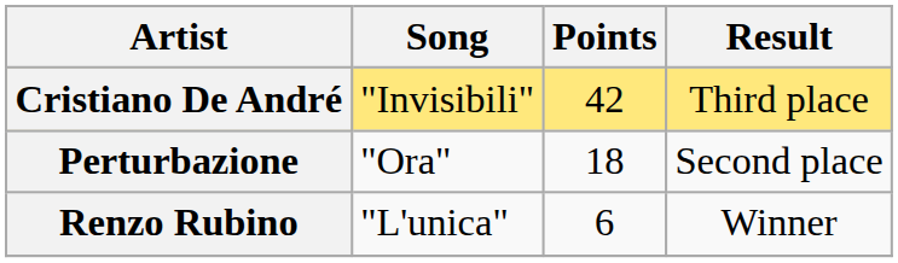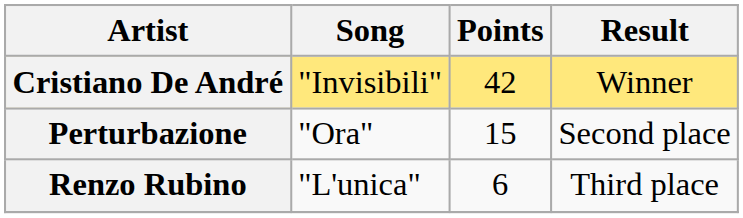Cristiano De André | Result: Third place -> Winner
Perturbazione | Points: 18 -> 15
Renzo Rubino | Result: Winner -> Third place
